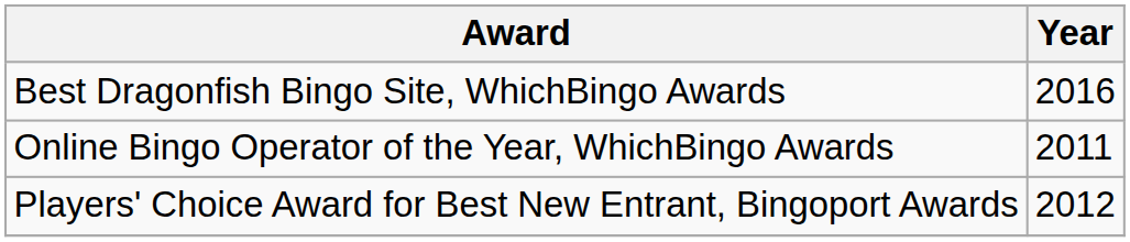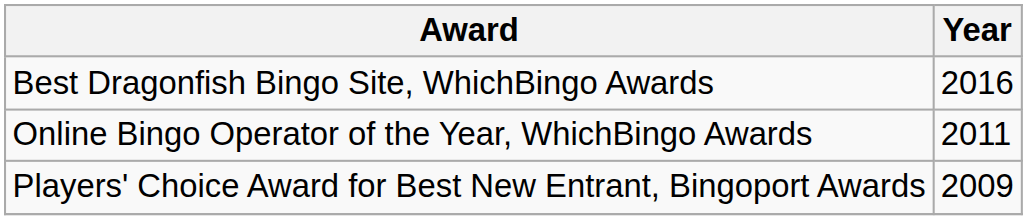Players' Choice Award for Best New Entrant, Bingoport Awards | Year: 2012 -> 2009
